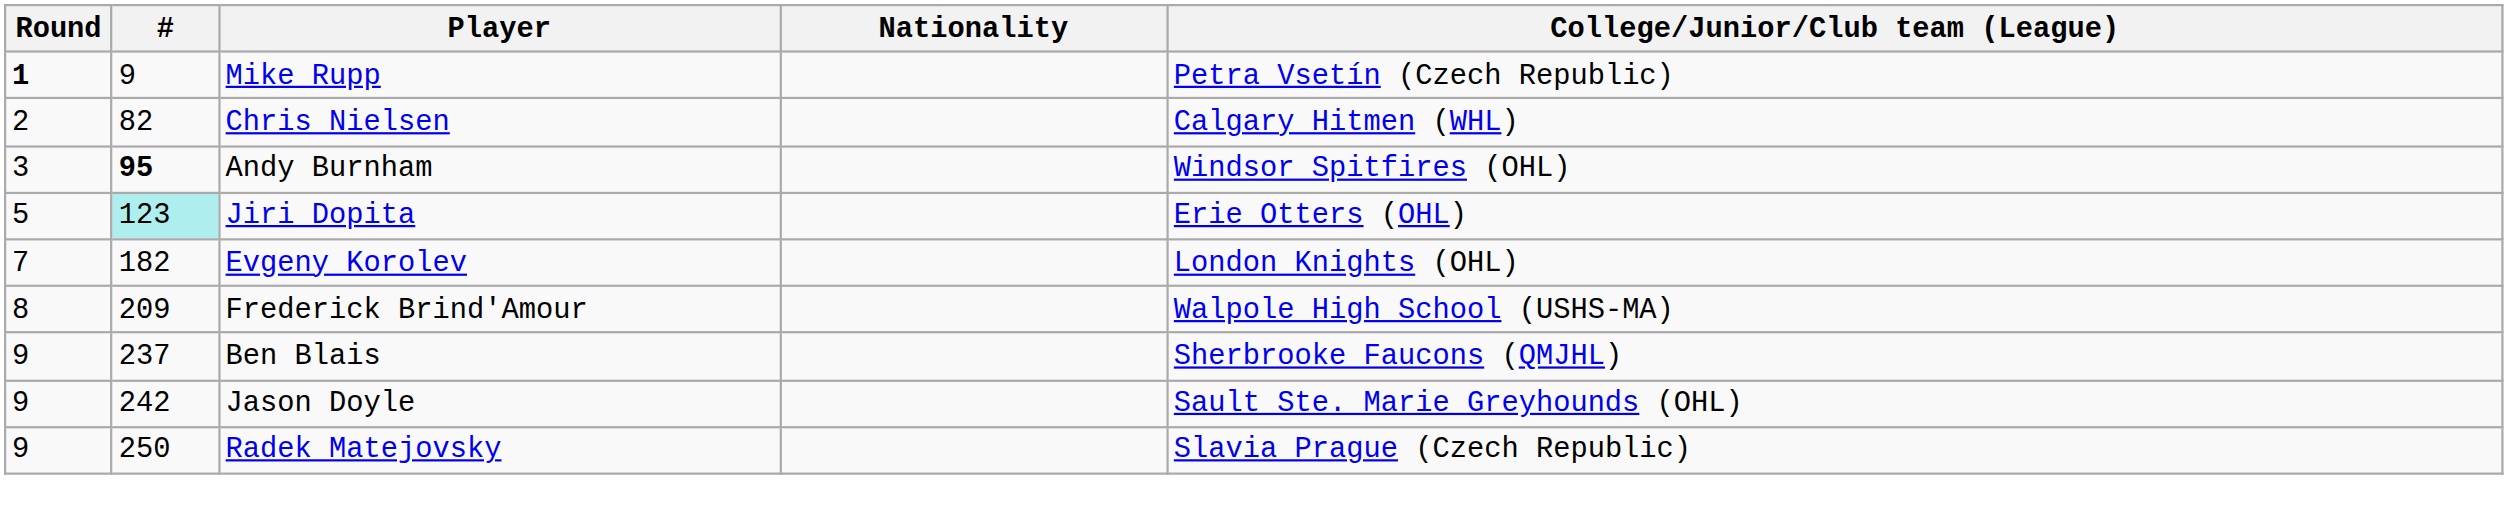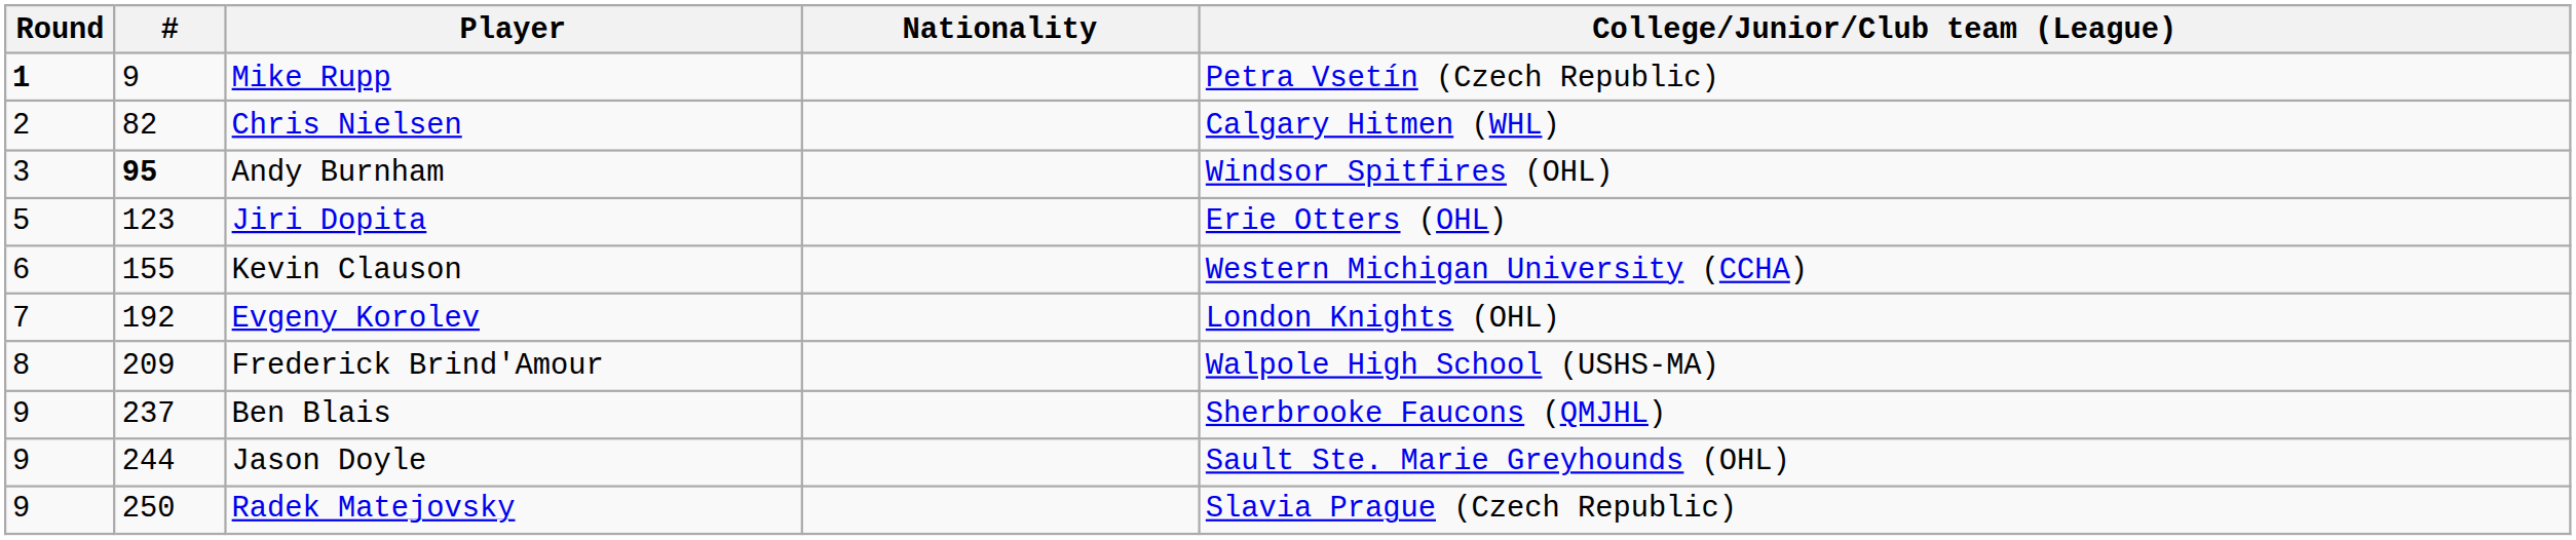Jiri Dopita | #: paleturquoise background -> no background
+ row: 6 | 155 | Kevin Clauson | Western Michigan University (CCHA)
Evgeny Korolev | #: 182 -> 192
Jason Doyle | #: 242 -> 244
